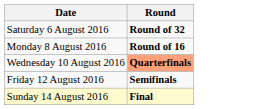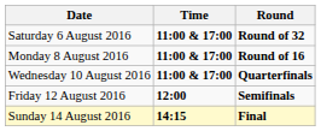+ column: Time | 11:00 & 17:00 | 11:00 & 17:00 | 11:00 & 17:00 | 12:00 | 14:15
Wednesday 10 August 2016 | Round: lightsalmon background -> no background
